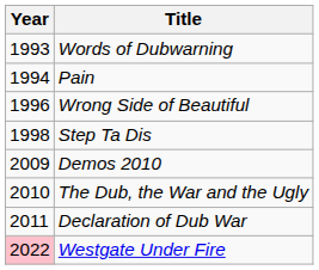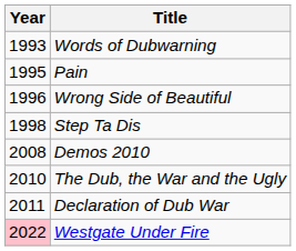Pain | Year: 1994 -> 1995
Demos 2010 | Year: 2009 -> 2008
